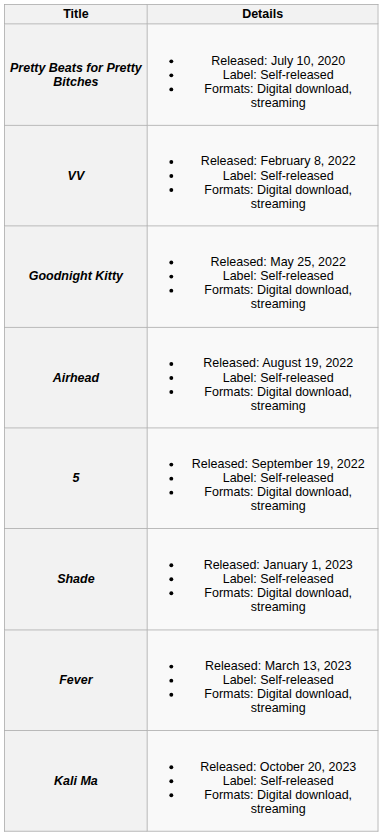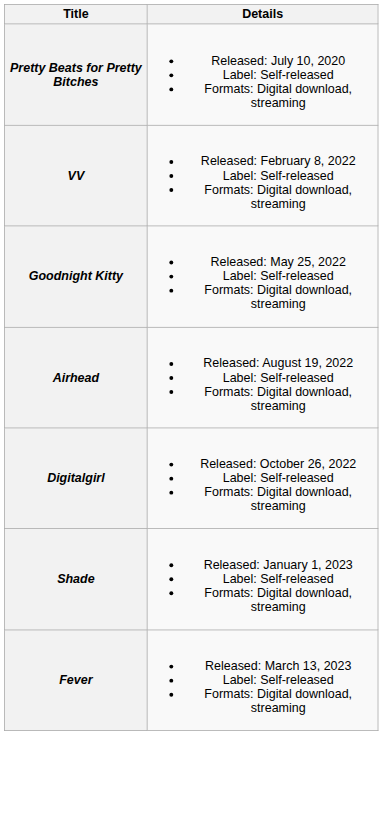- row: 5 | Released: September 19, 2022 Label: Self-released Formats: Digital download, streaming
+ row: Digitalgirl | Released: October 26, 2022 Label: Self-released Formats: Digital download, streaming
- row: Kali Ma | Released: October 20, 2023 Label: Self-released Formats: Digital download, streaming
